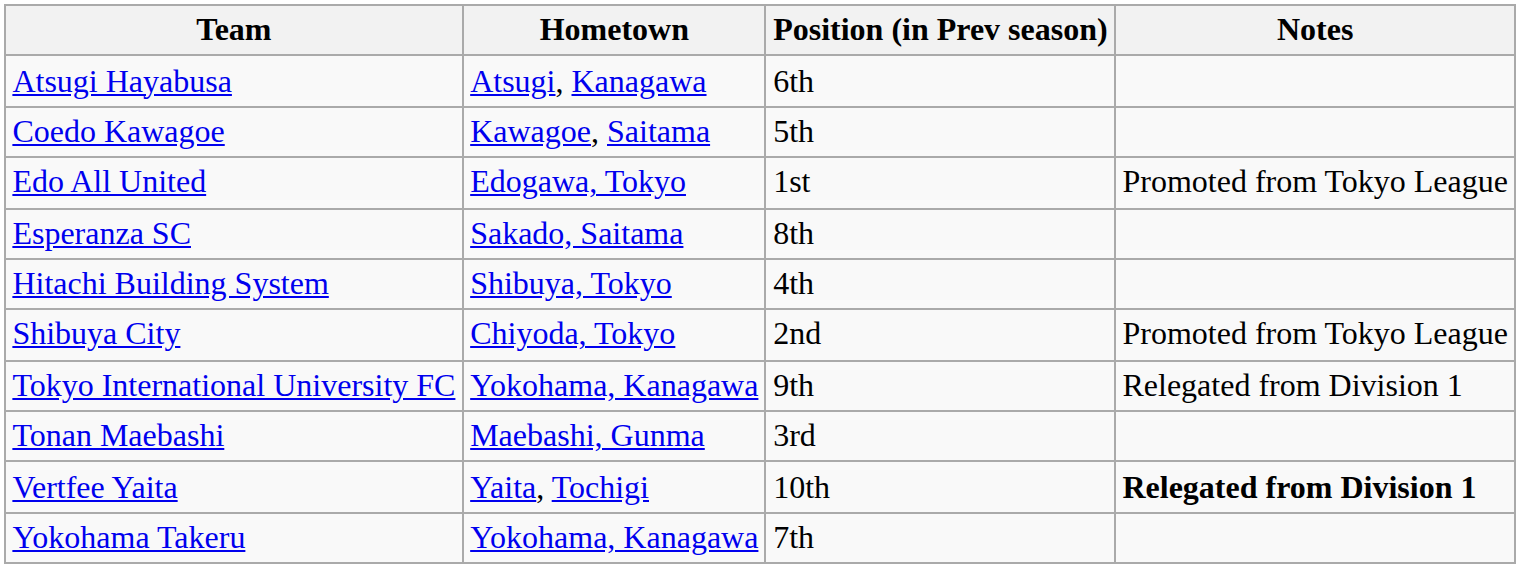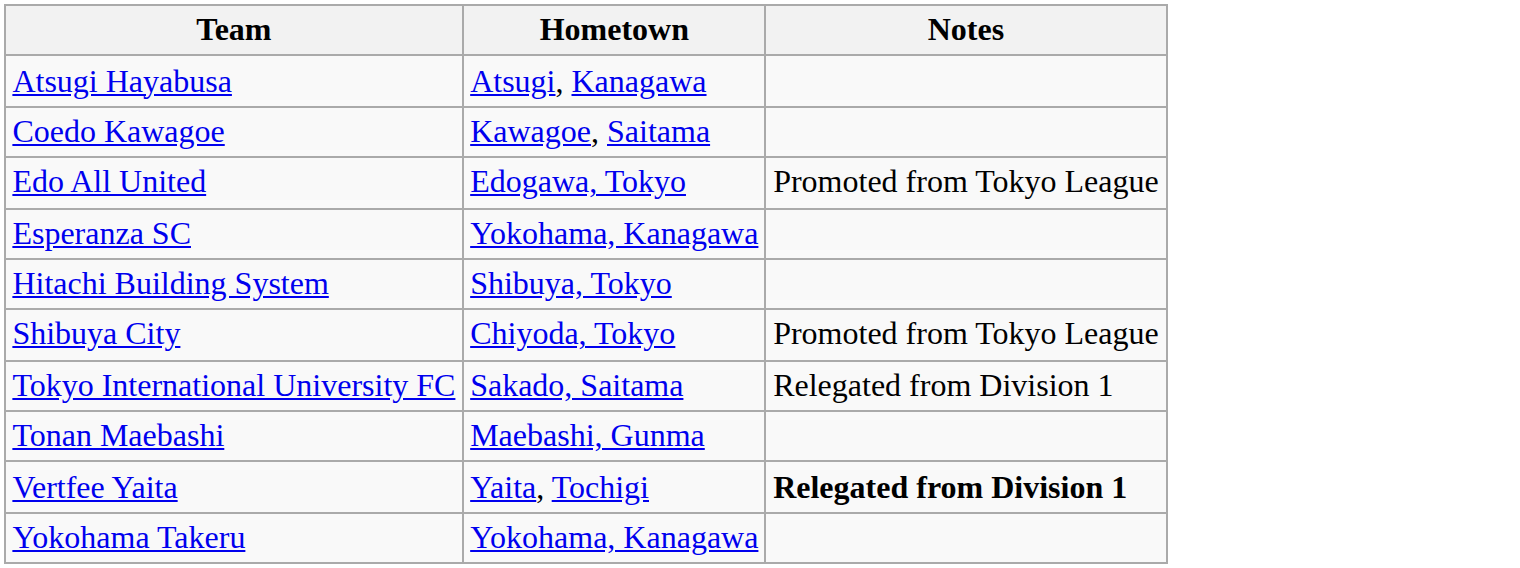- column: Position (in Prev season) | 6th | 5th | 1st | 8th | 4th | 2nd | 9th | 3rd | 10th | 7th
Esperanza SC | Hometown: Sakado, Saitama -> Yokohama, Kanagawa
Tokyo International University FC | Hometown: Yokohama, Kanagawa -> Sakado, Saitama
